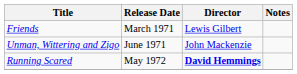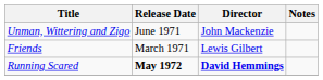rows swapped: Friends <-> Unman, Wittering and Zigo
Running Scared | Release Date: normal -> bold
